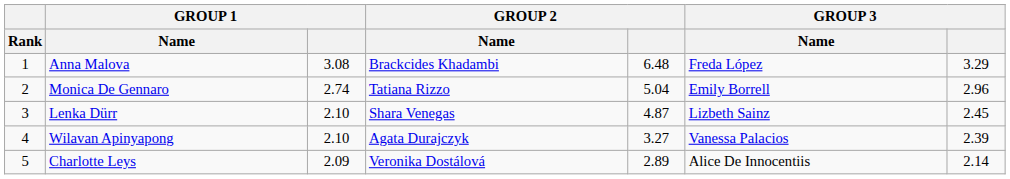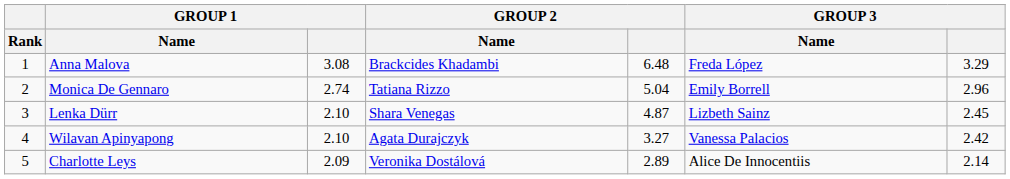Wilavan Apinyapong | GROUP 3: 2.39 -> 2.42
